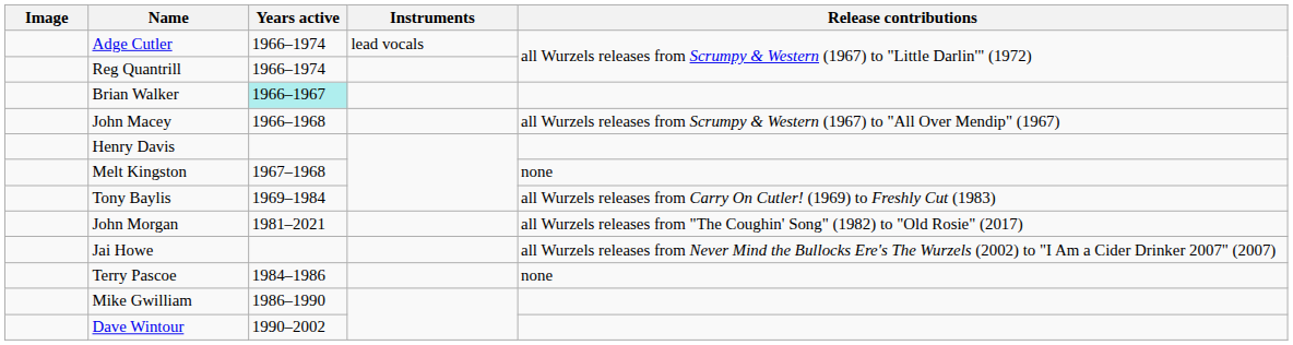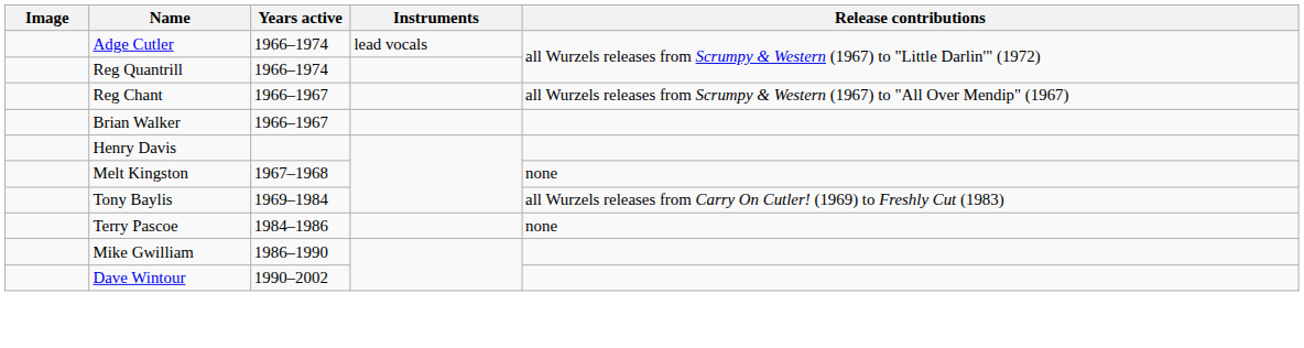+ row: Reg Chant | 1966–1967 | all Wurzels releases from Scrumpy & Western (1967) to "All Over Mendip" (1967)
Brian Walker | Years active: paleturquoise background -> no background
- row: John Macey | 1966–1968 | all Wurzels releases from Scrumpy & Western (1967) to "All Over Mendip" (1967)
- row: John Morgan | 1981–2021 | all Wurzels releases from "The Coughin' Song" (1982) to "Old Rosie" (2017)
- row: Jai Howe | all Wurzels releases from Never Mind the Bullocks Ere's The Wurzels (2002) to "I Am a Cider Drinker 2007" (2007)
